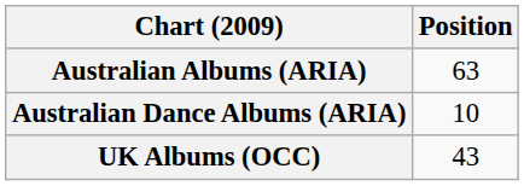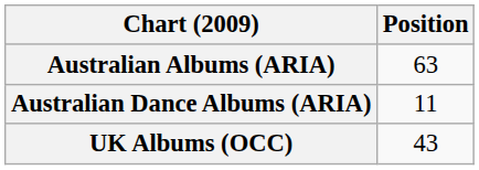Australian Dance Albums (ARIA) | Position: 10 -> 11
